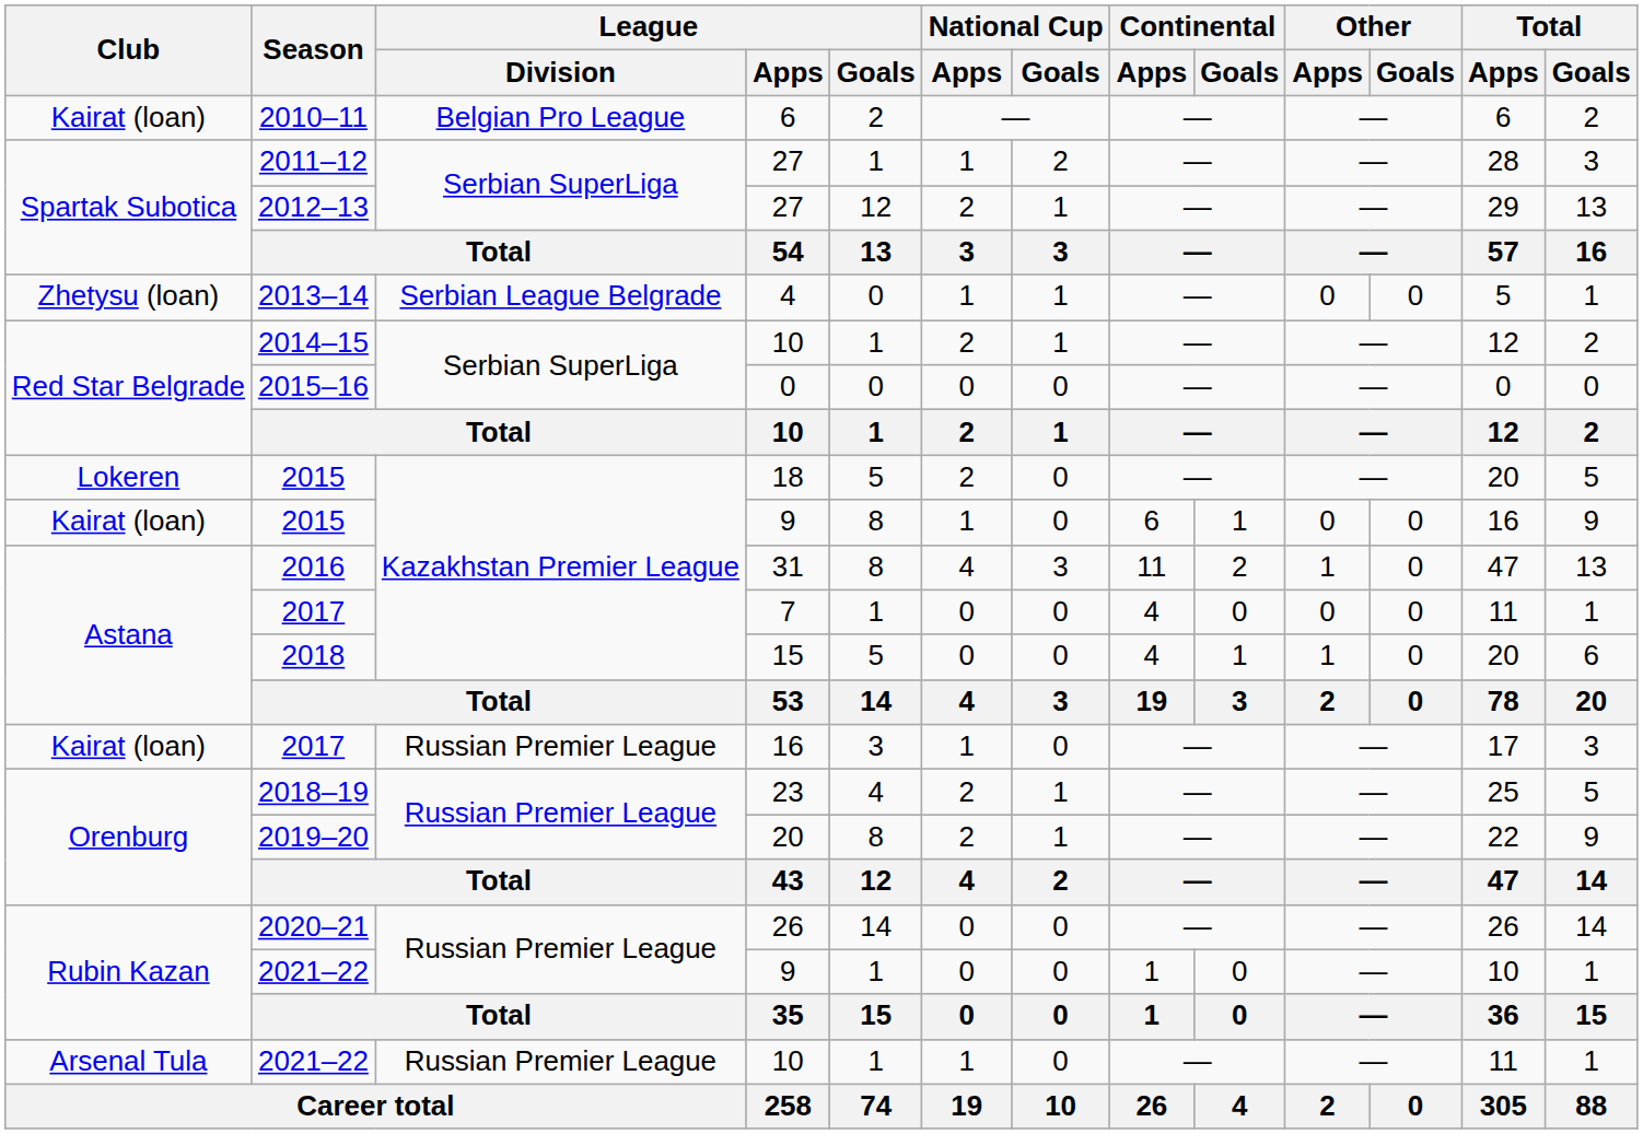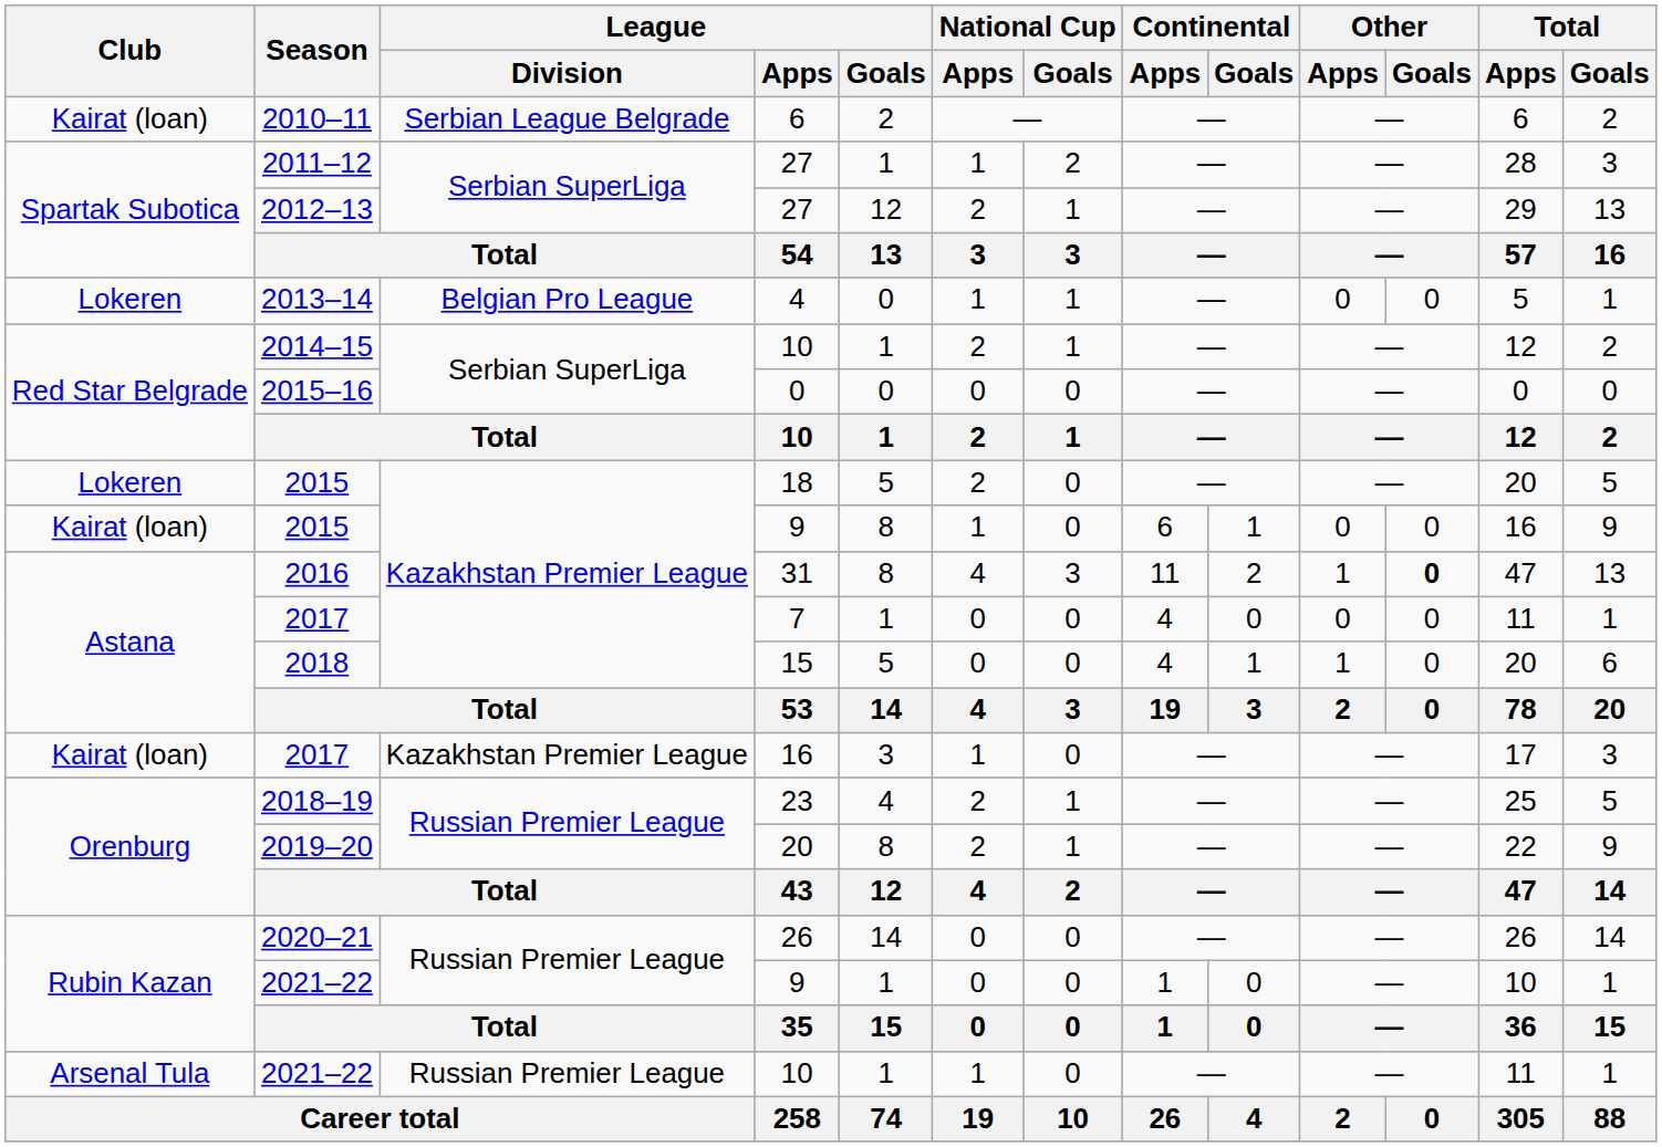2010–11 | League / Division: Belgian Pro League -> Serbian League Belgrade
2013–14 | Club: Zhetysu (loan) -> Lokeren
2013–14 | League / Division: Serbian League Belgrade -> Belgian Pro League
2016 | Other / Goals: normal -> bold
2017 / 16 | League / Division: Russian Premier League -> Kazakhstan Premier League
